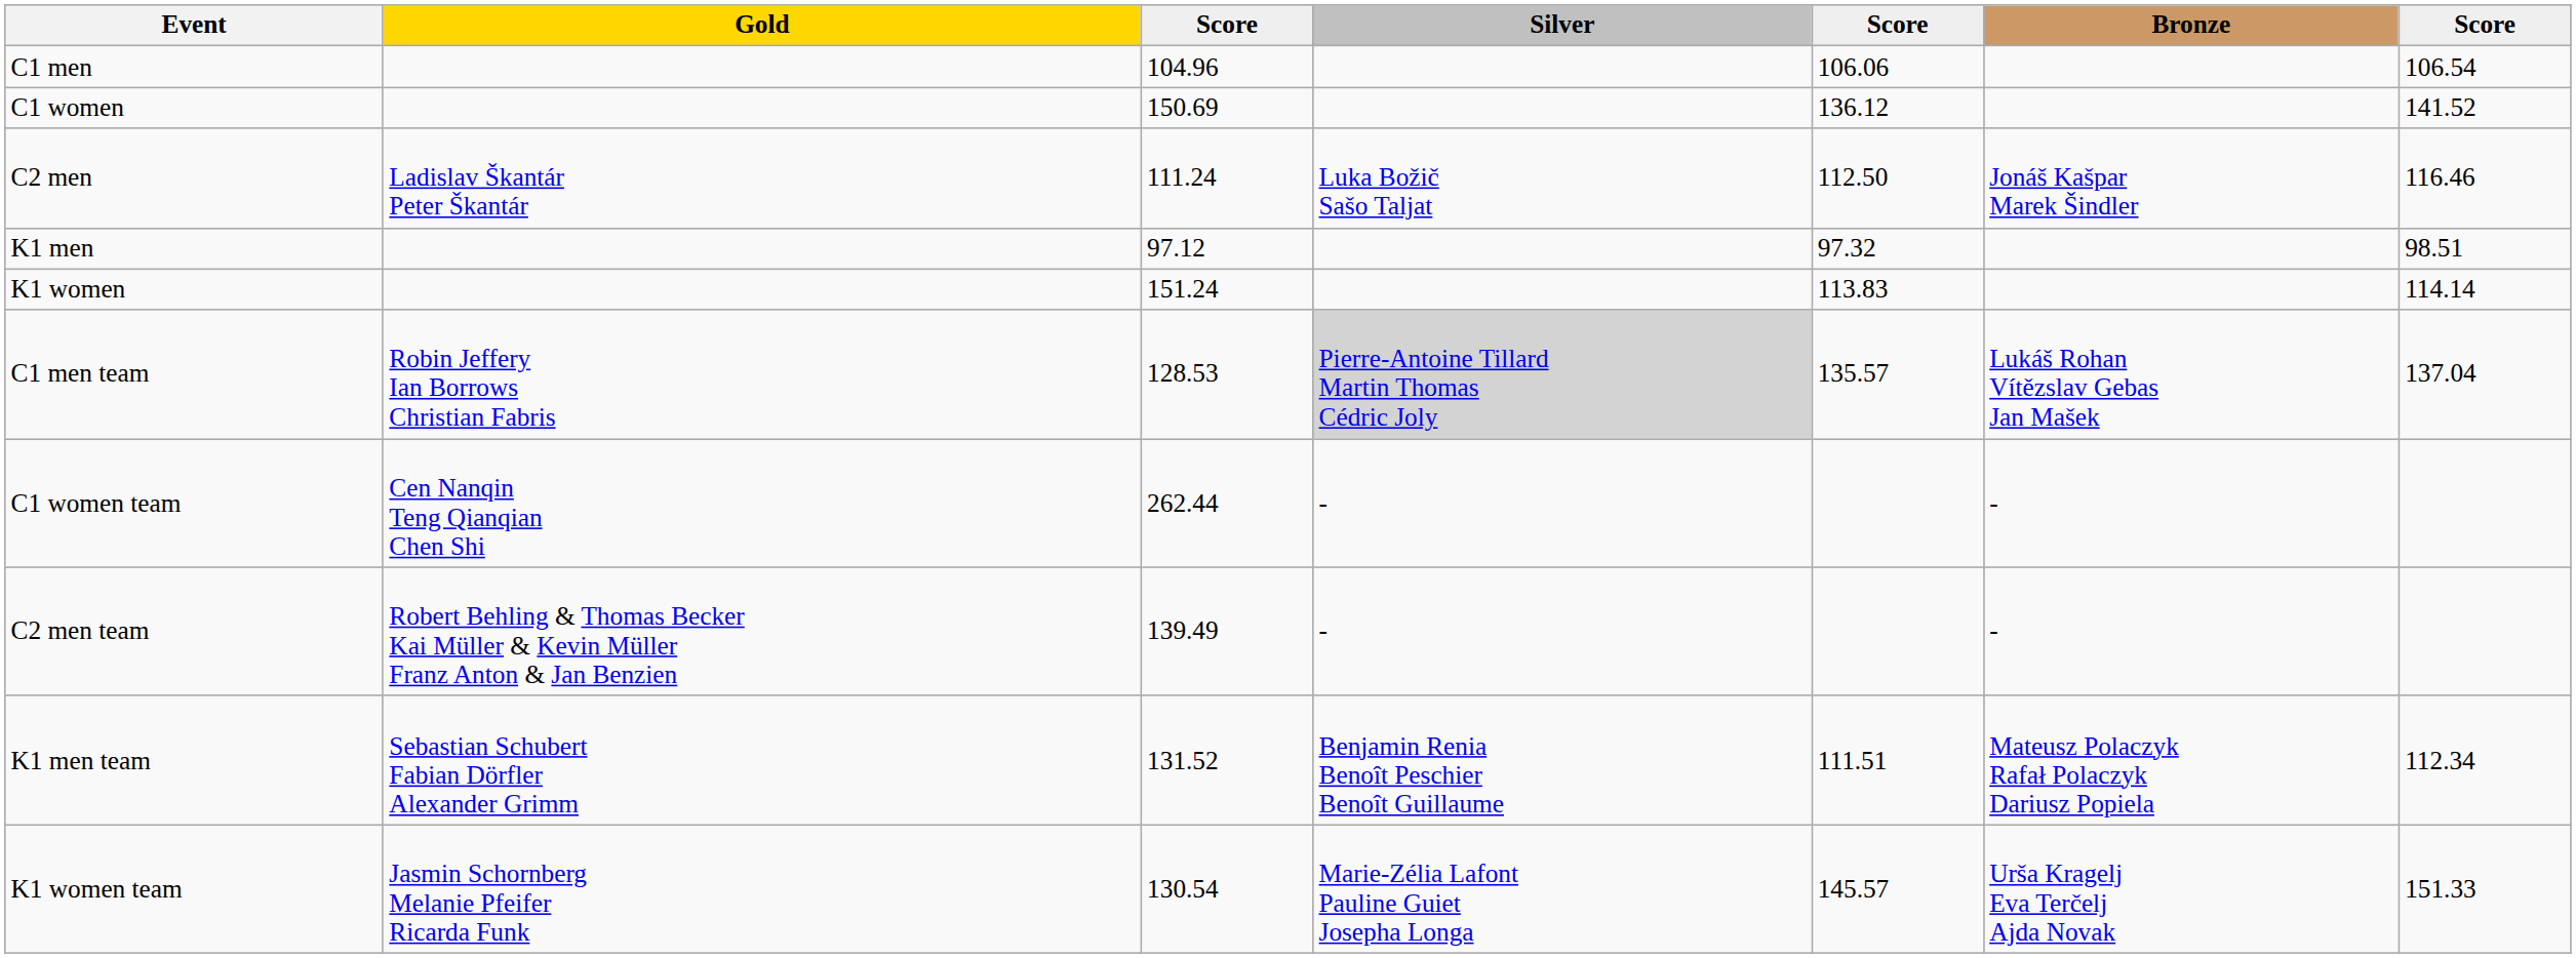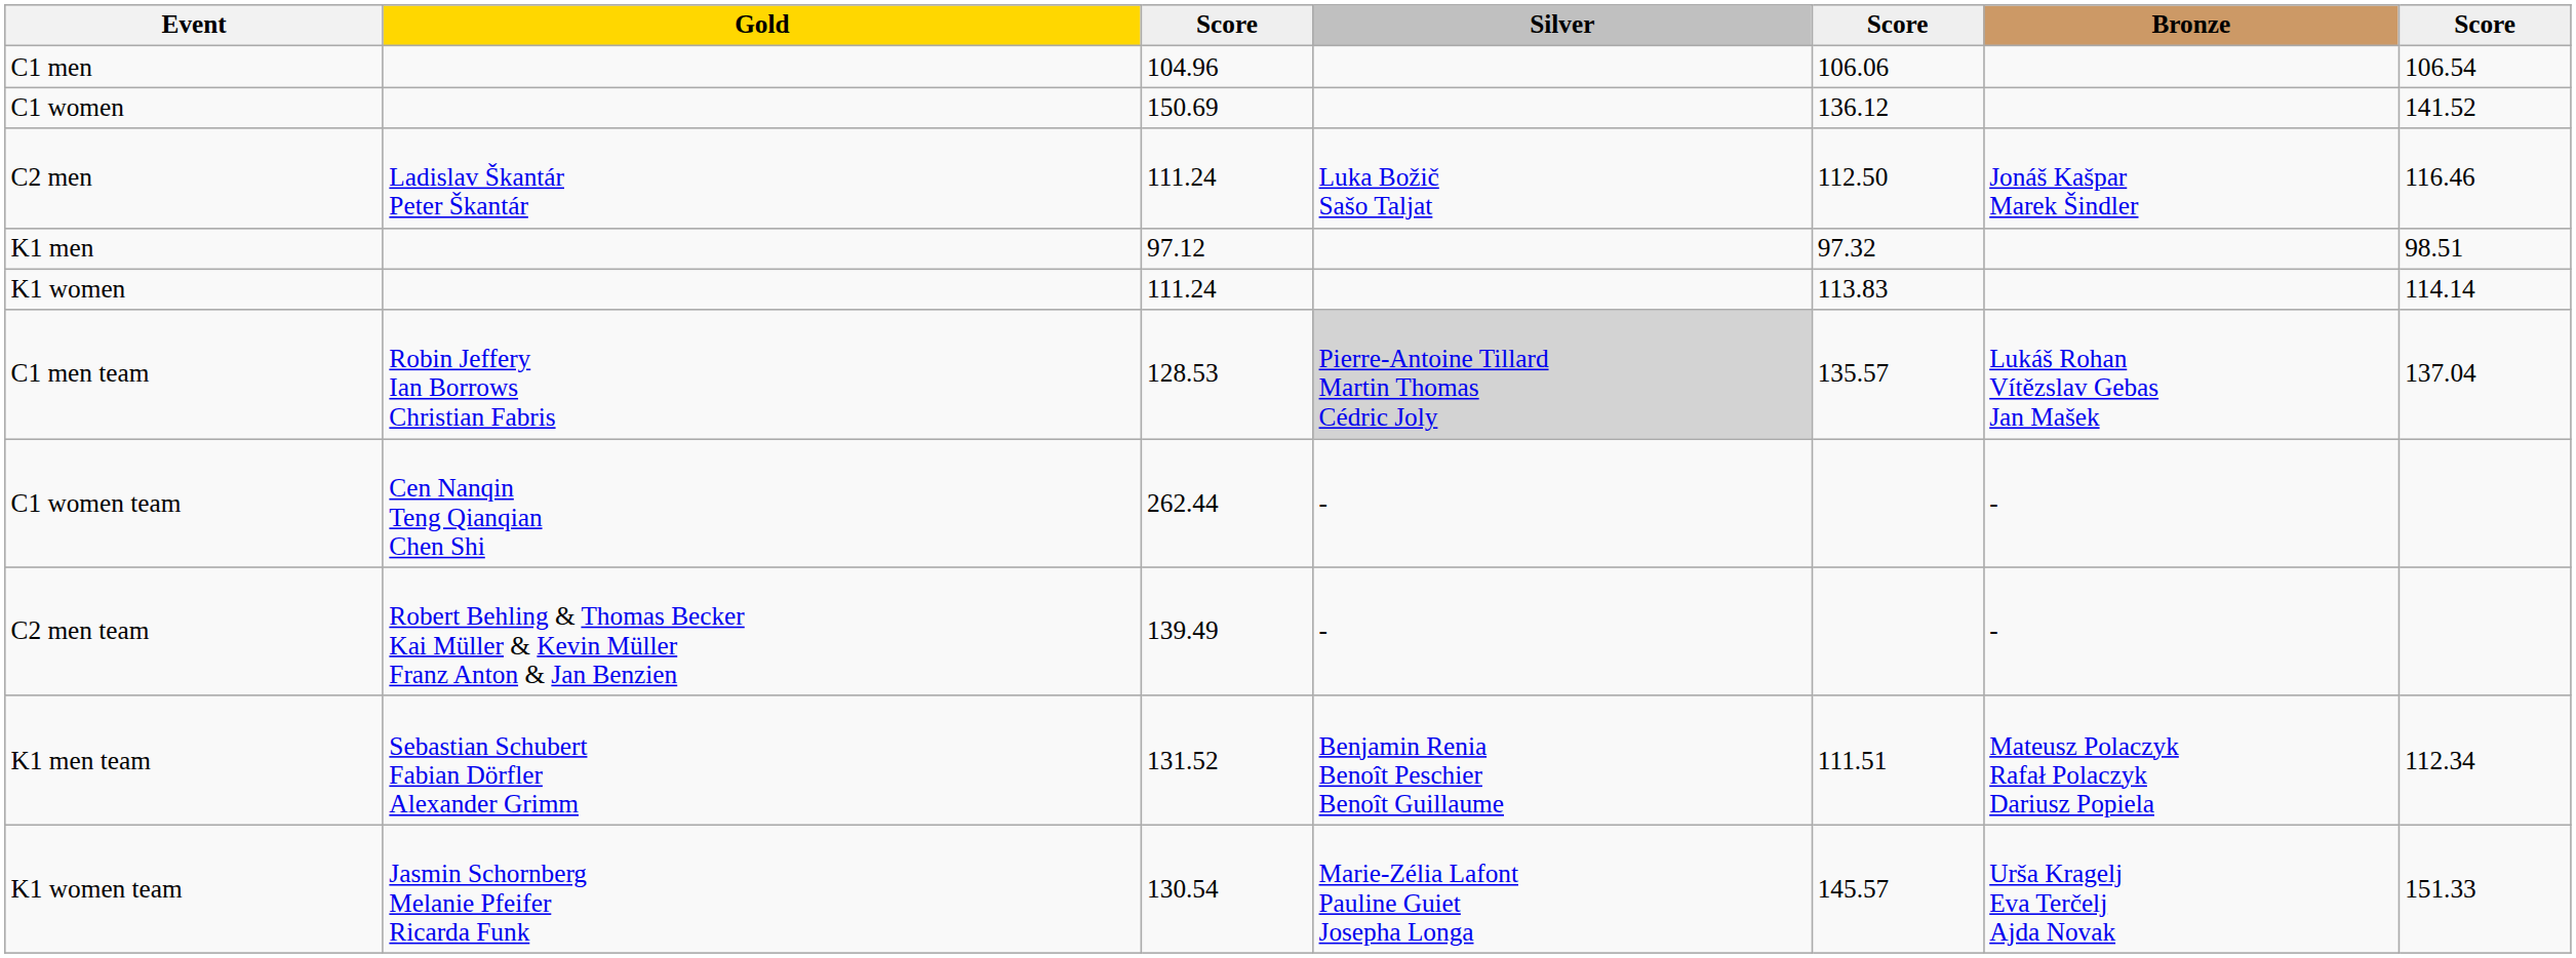K1 women | column 3: 151.24 -> 111.24
